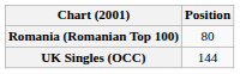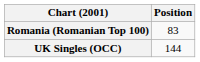Romania (Romanian Top 100) | Position: 80 -> 83
